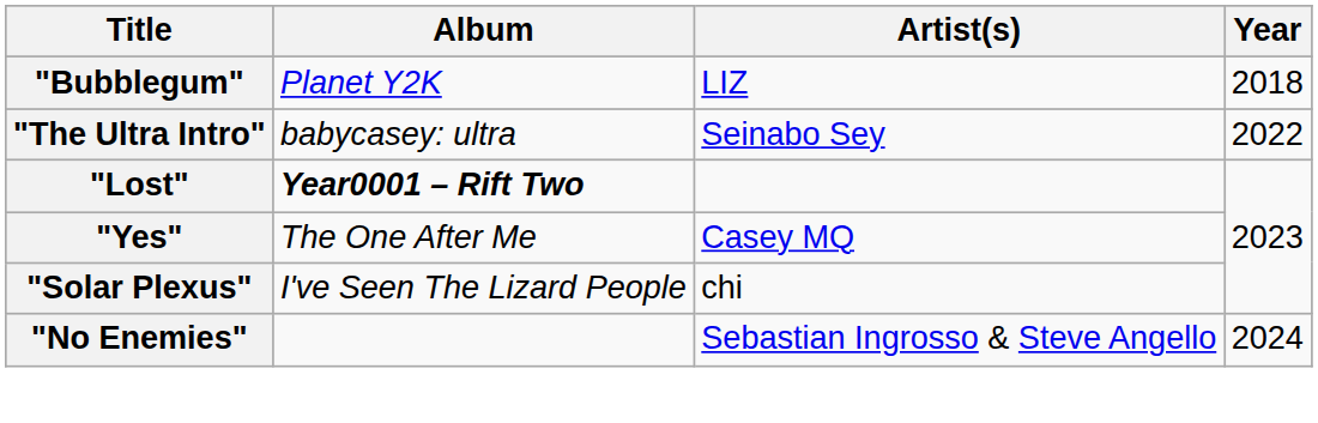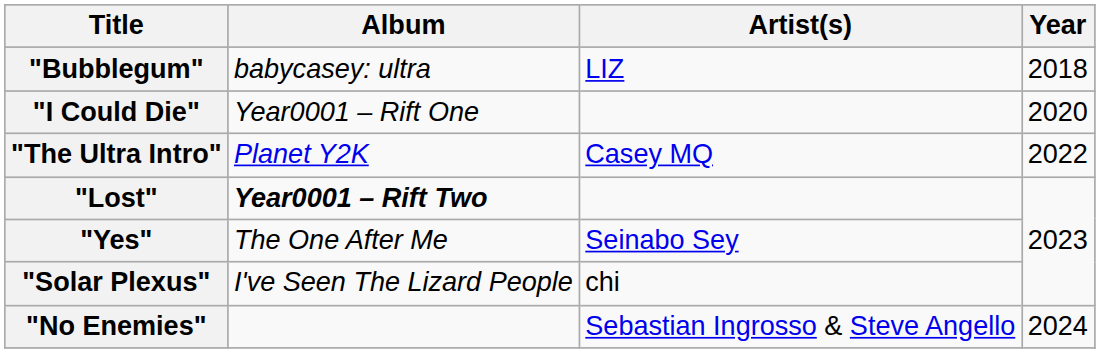"Bubblegum" | Album: Planet Y2K -> babycasey: ultra
+ row: "I Could Die" | Year0001 – Rift One | 2020
"The Ultra Intro" | Album: babycasey: ultra -> Planet Y2K
"The Ultra Intro" | Artist(s): Seinabo Sey -> Casey MQ
"Yes" | Artist(s): Casey MQ -> Seinabo Sey
